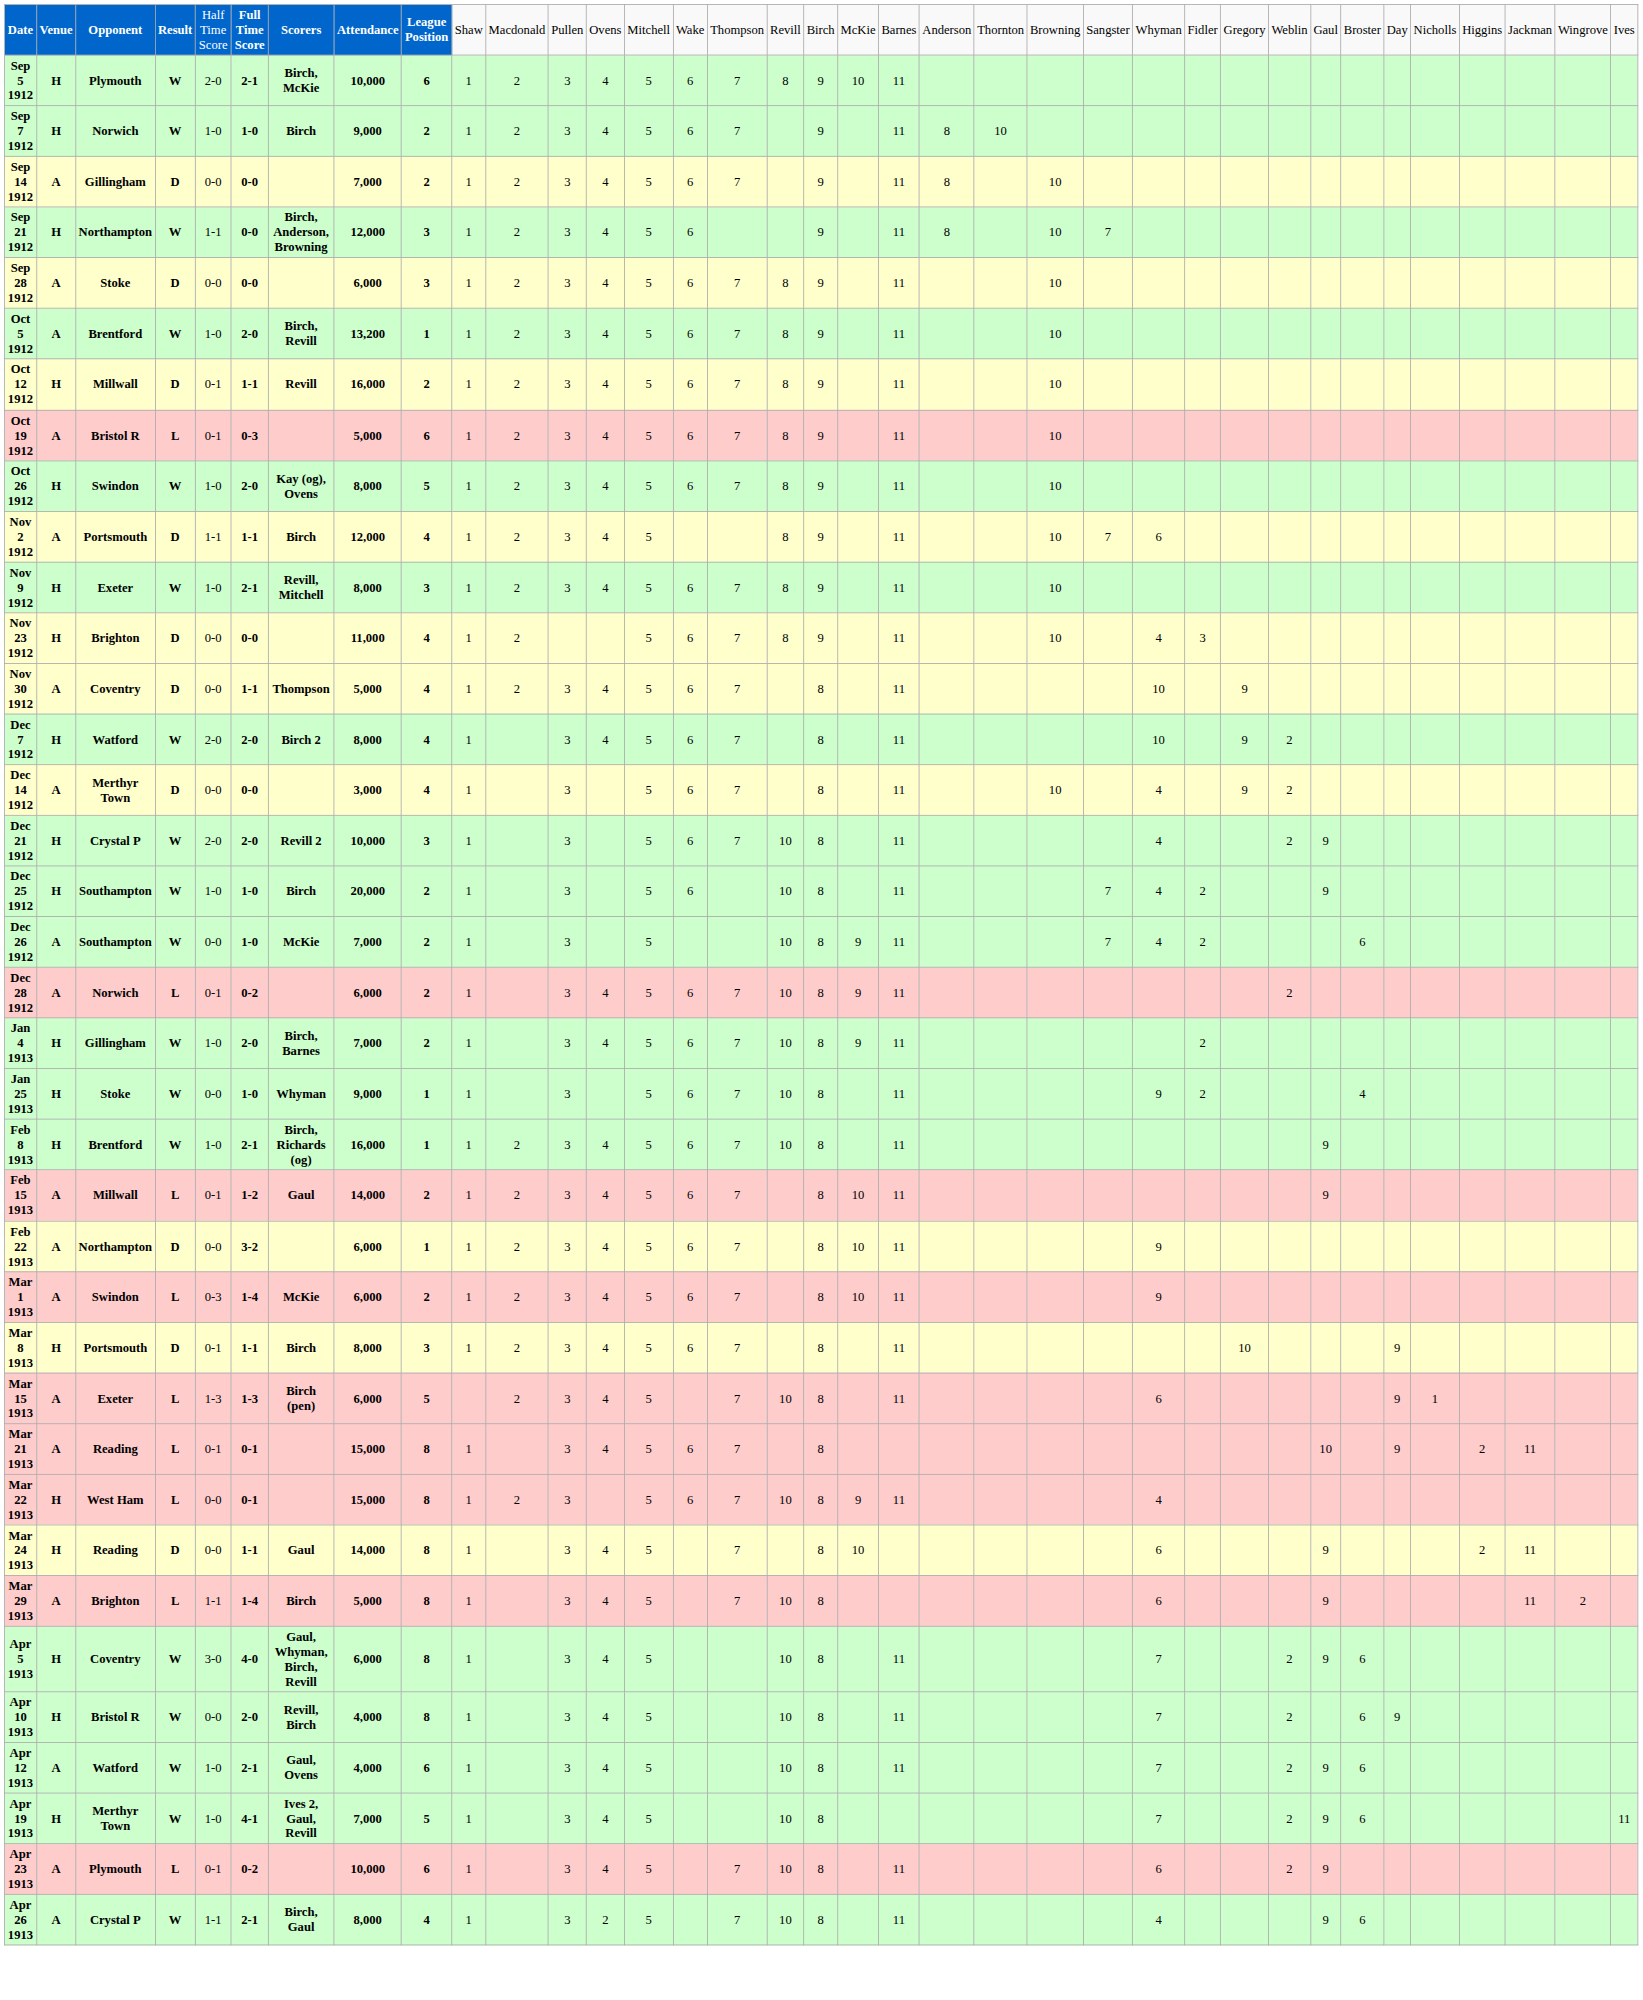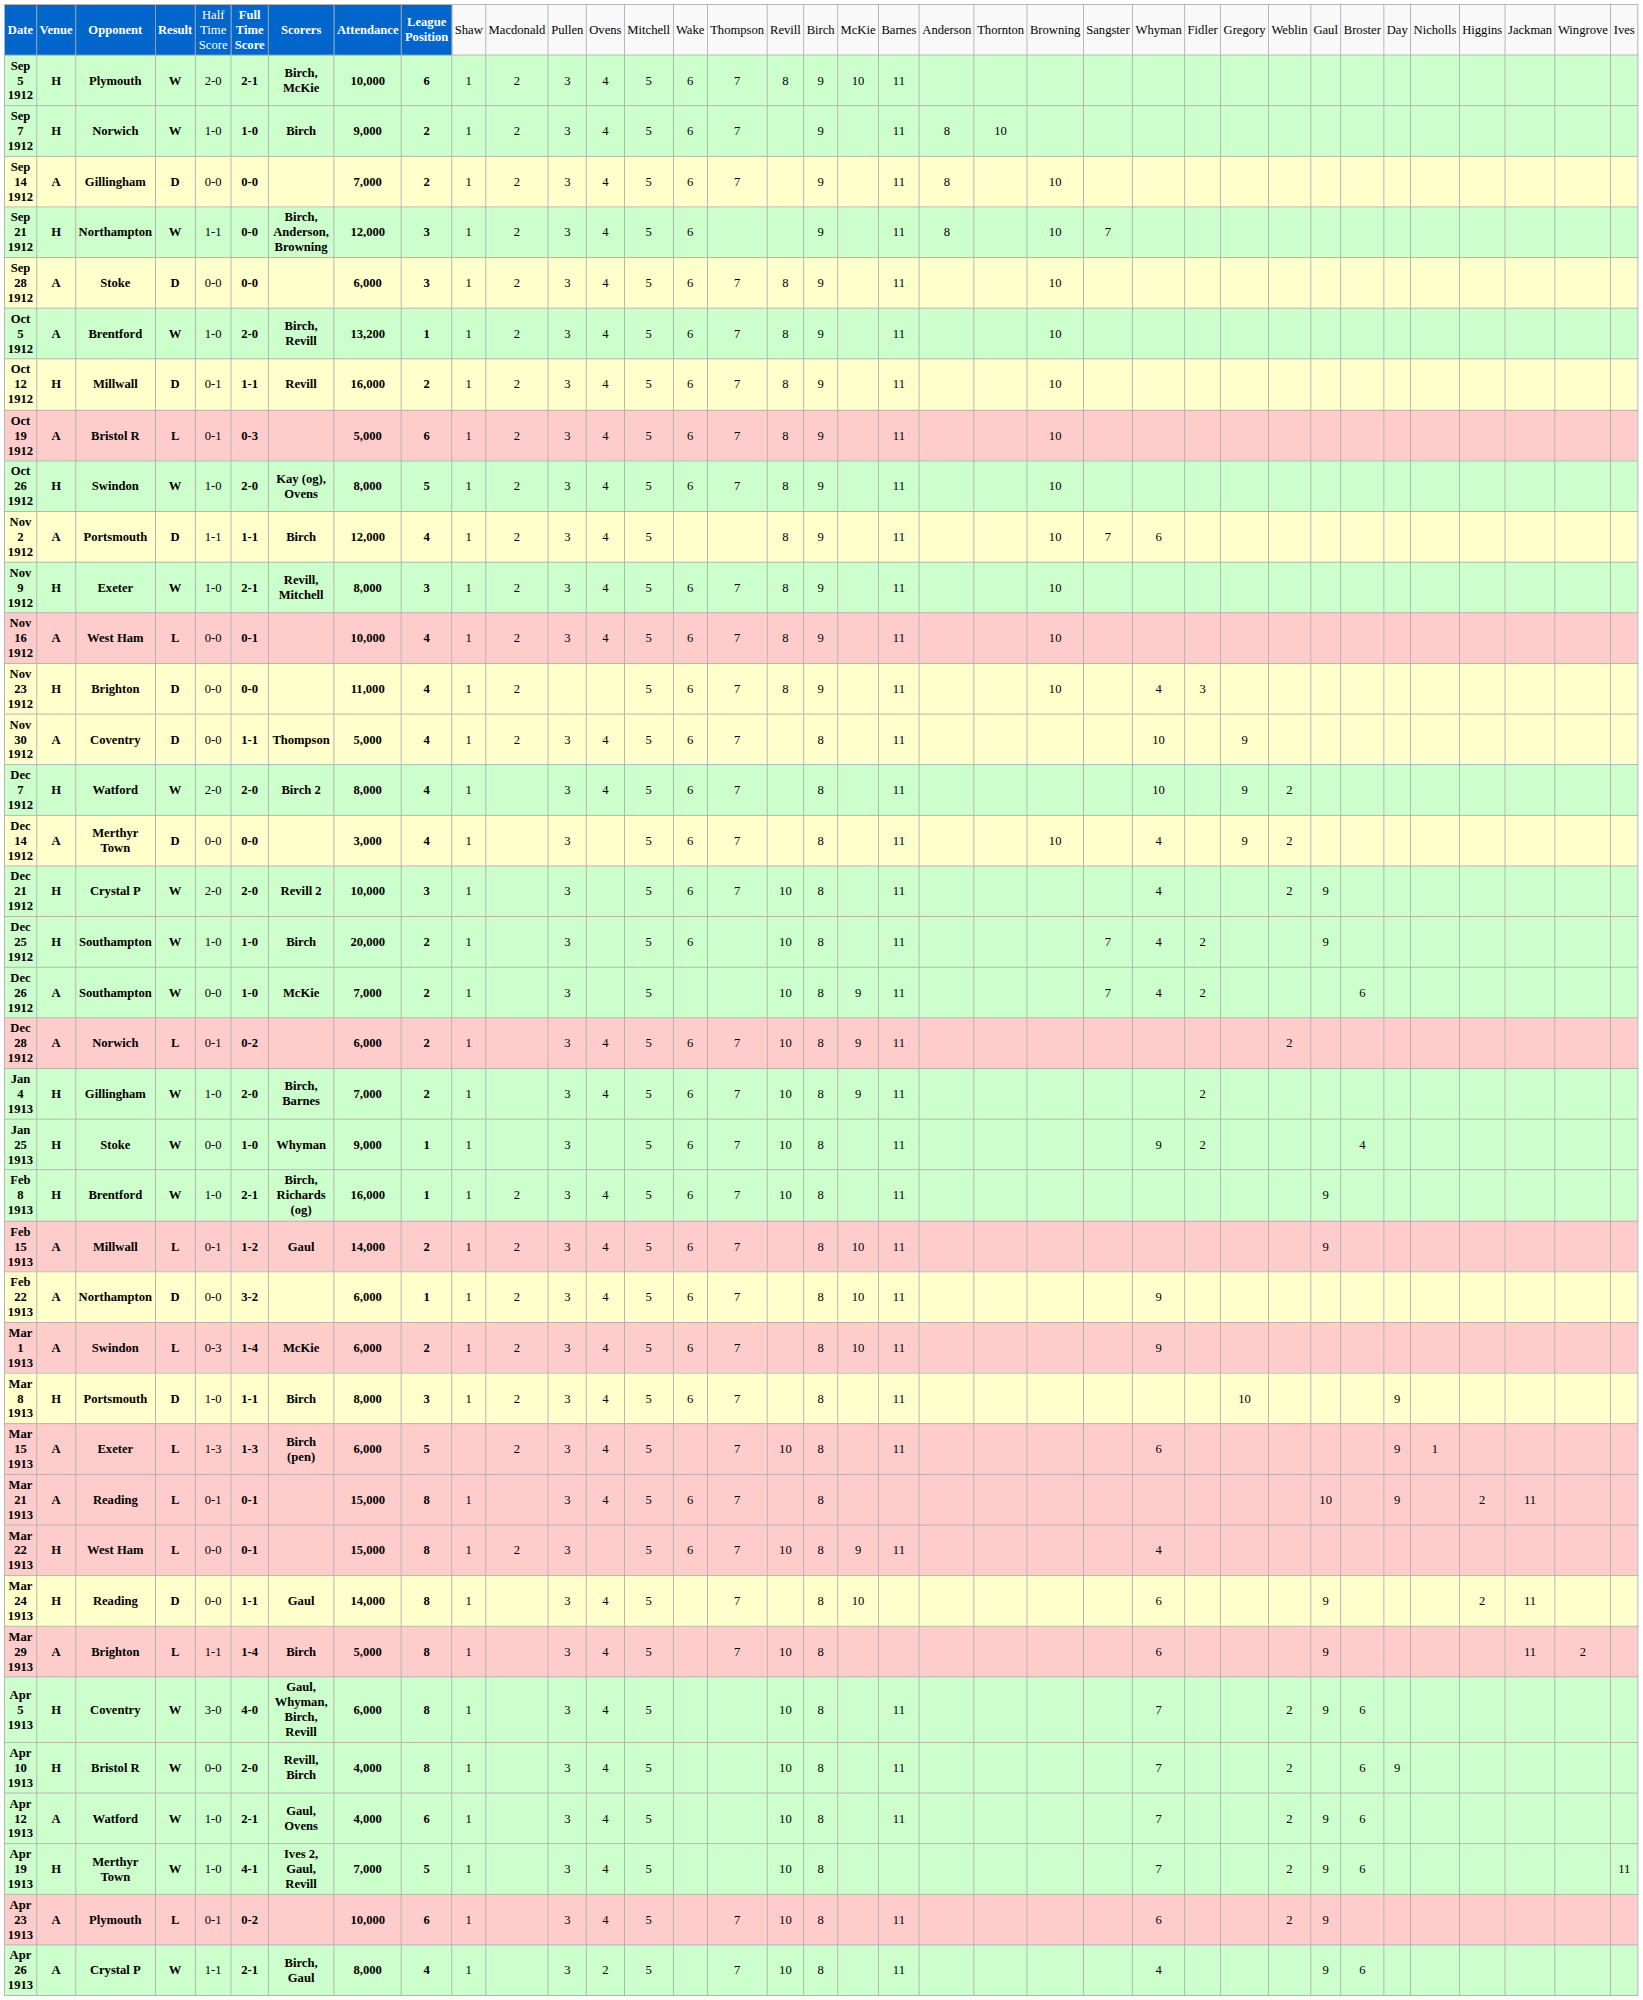+ row: Nov 16 1912 | A | West Ham | L | 0-0 | 0-1 | 10,000 | 4 | 1 | 2 | 3 | 4 | 5 | 6 | 7 | 8 | 9 | 11 | 10
Mar 8 1913 | column 5: 0-1 -> 1-0
